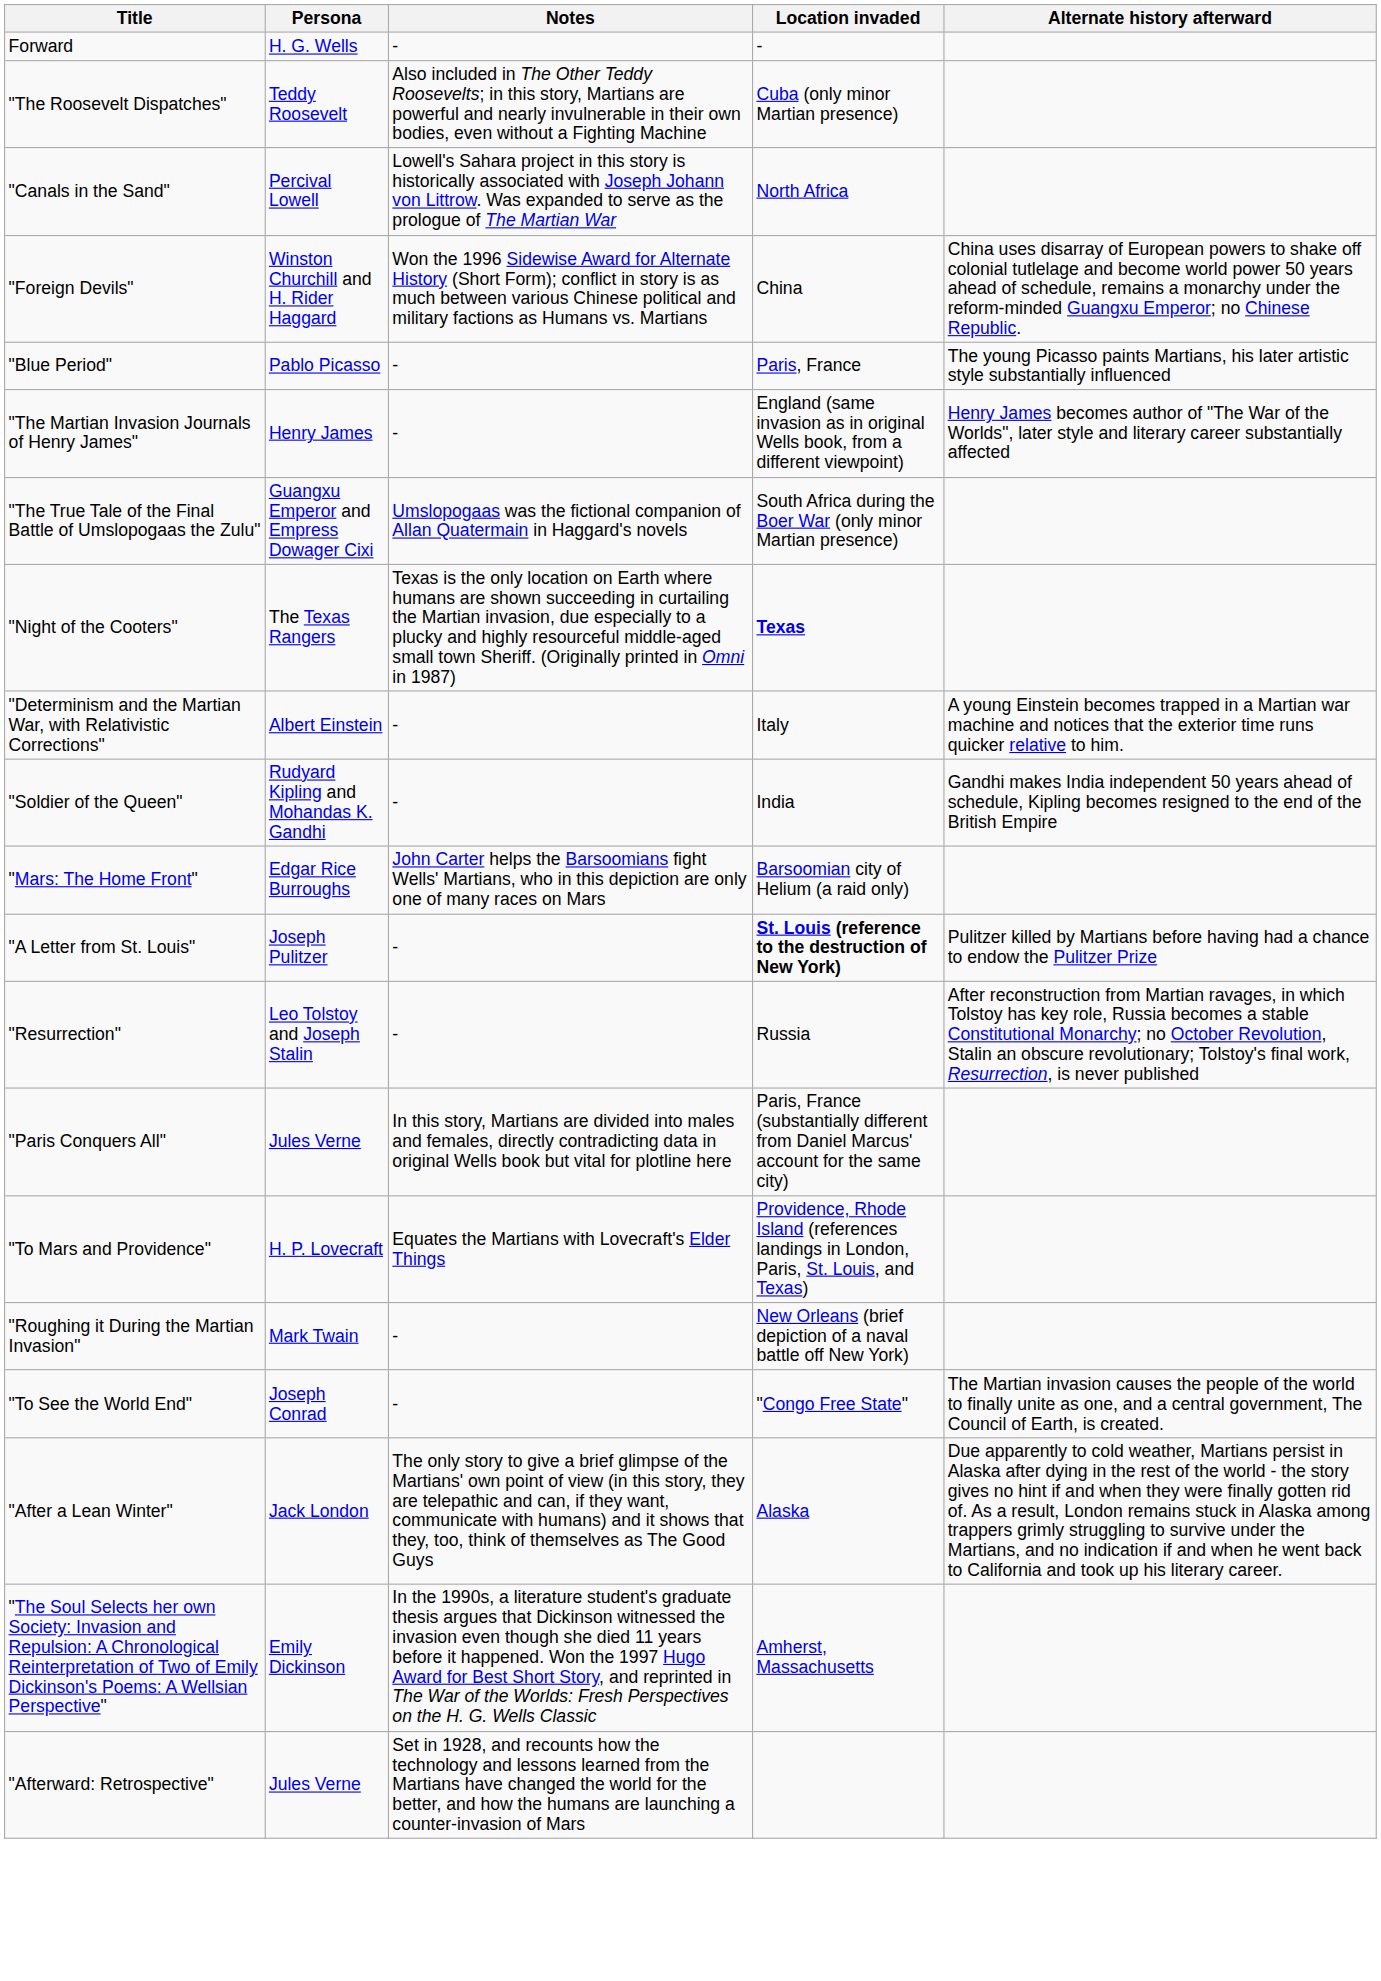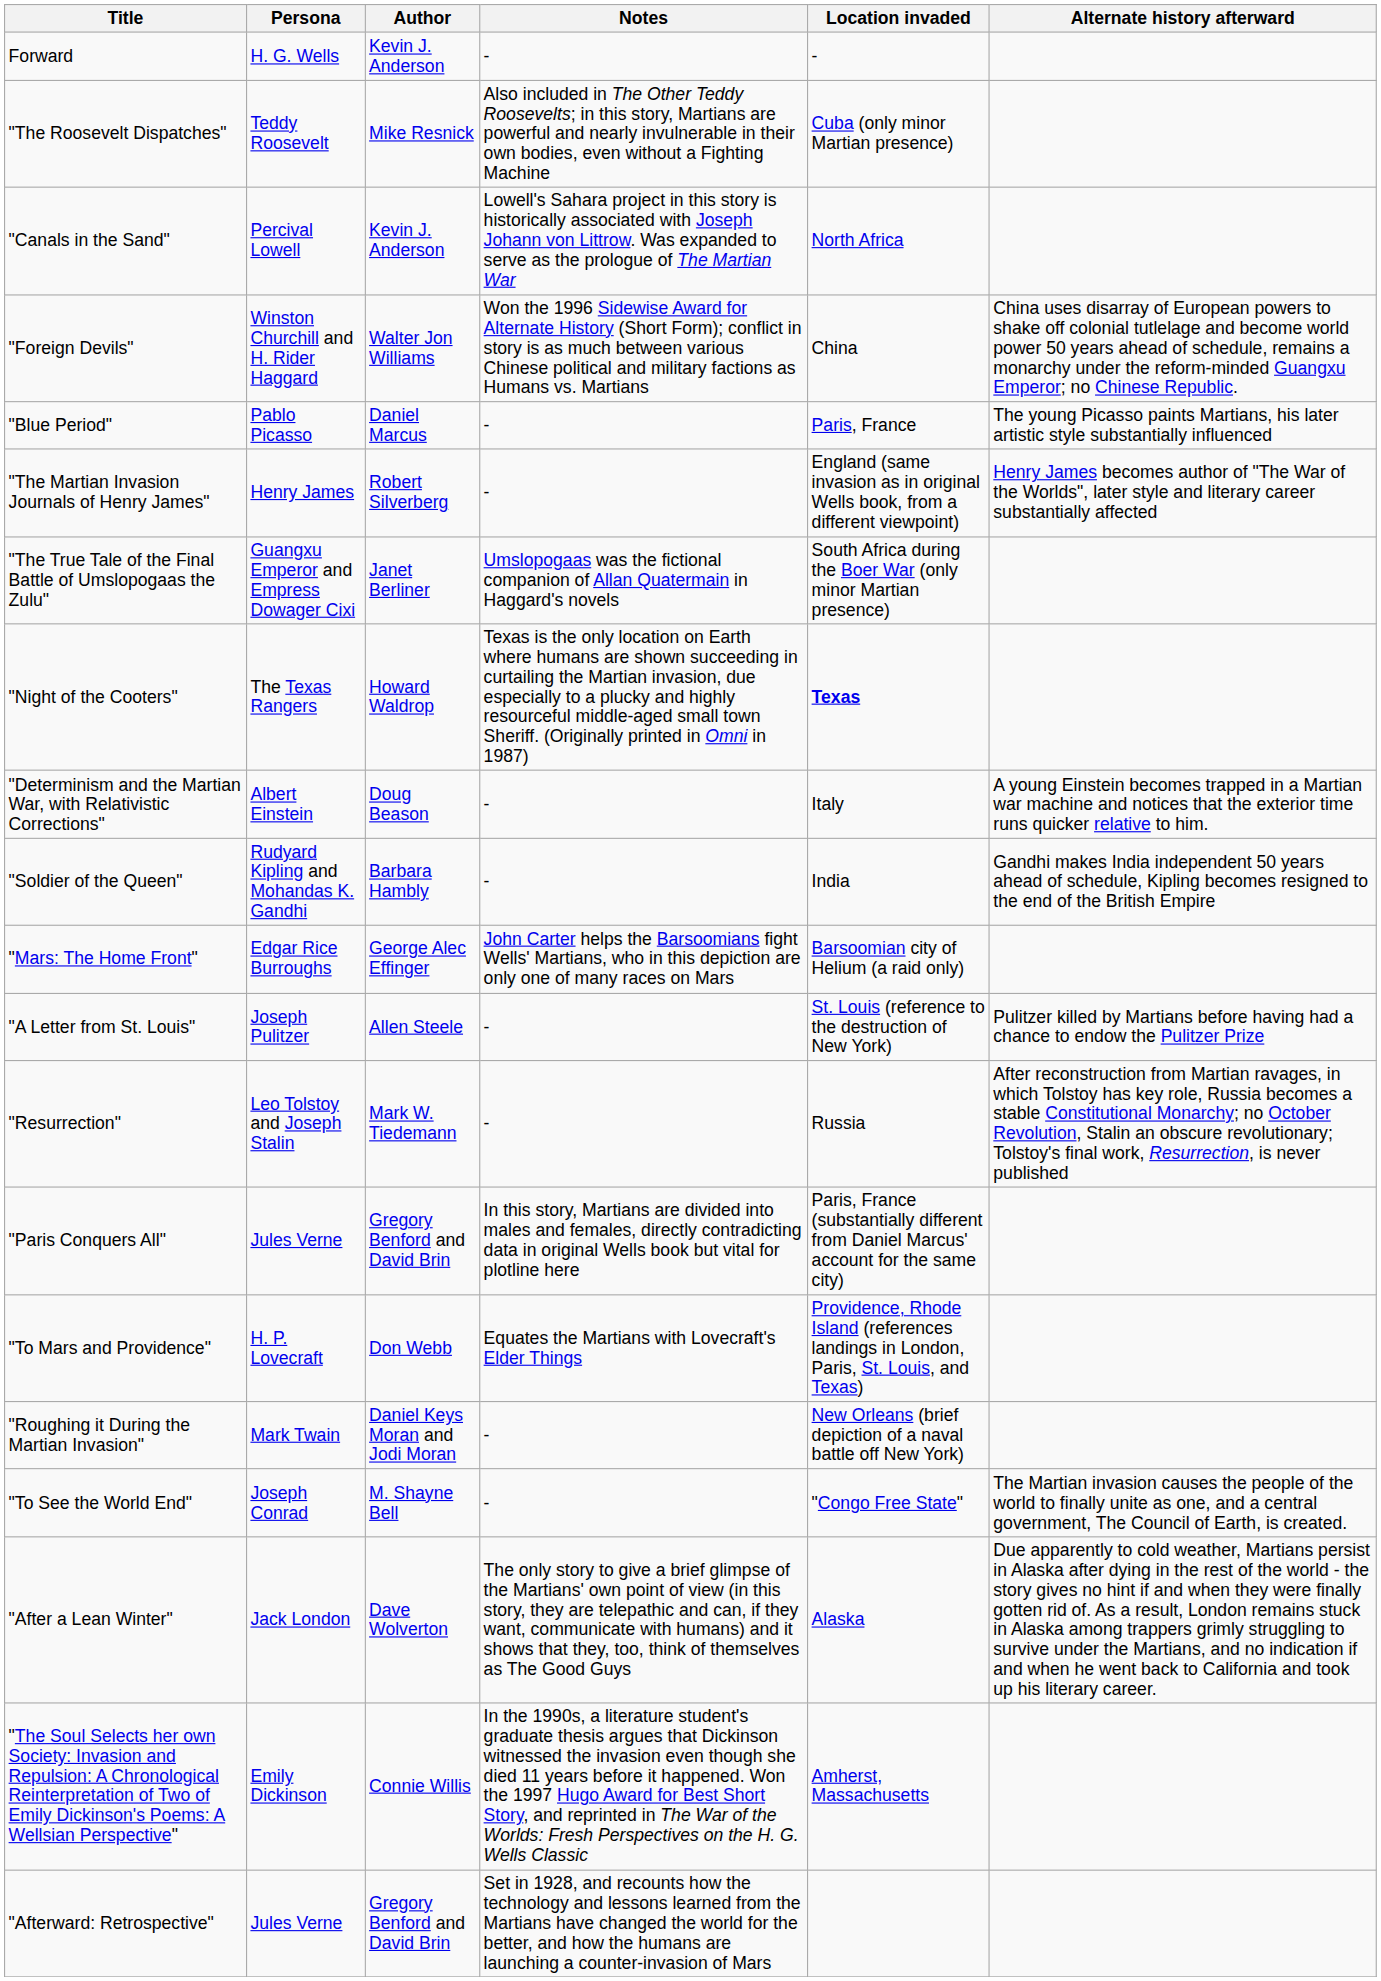+ column: Author | Kevin J. Anderson | Mike Resnick | Kevin J. Anderson | Walter Jon Williams | Daniel Marcus | Robert Silverberg | Janet Berliner | Howard Waldrop | Doug Beason | Barbara Hambly | George Alec Effinger | Allen Steele | Mark W. Tiedemann | Gregory Benford and David Brin | Don Webb | Daniel Keys Moran and Jodi Moran | M. Shayne Bell | Dave Wolverton | Connie Willis | Gregory Benford and David Brin
"A Letter from St. Louis" | Location invaded: bold -> normal
